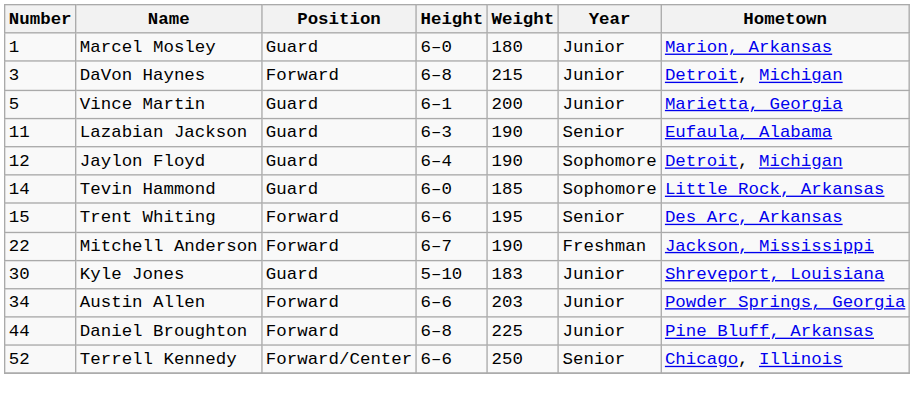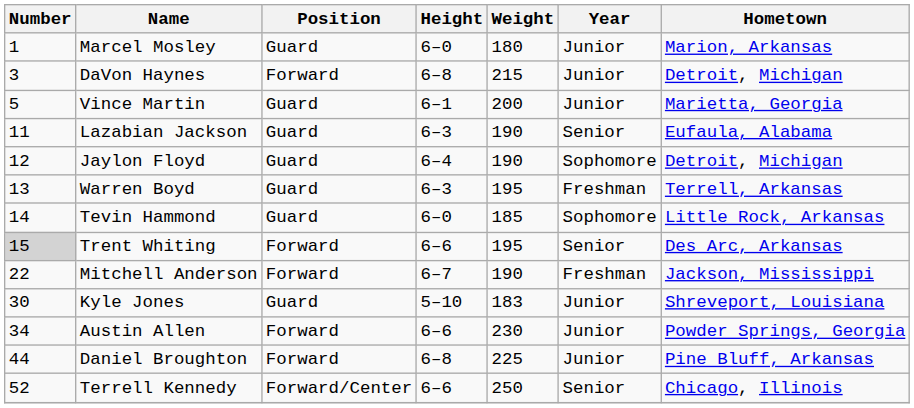+ row: 13 | Warren Boyd | Guard | 6–3 | 195 | Freshman | Terrell, Arkansas
Trent Whiting | Number: no background -> lightgrey background
Austin Allen | Weight: 203 -> 230
